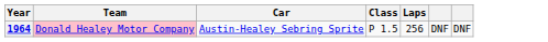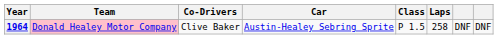+ column: Co-Drivers | Clive Baker
1964 | Laps: 256 -> 258
